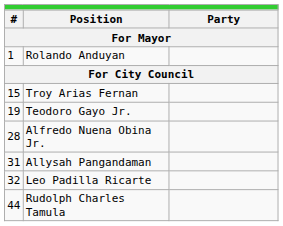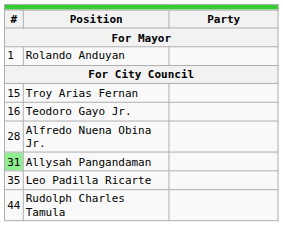Teodoro Gayo Jr. | column 1: 19 -> 16
Allysah Pangandaman | column 1: no background -> lightgreen background
Leo Padilla Ricarte | column 1: 32 -> 35
